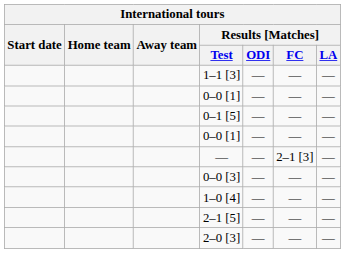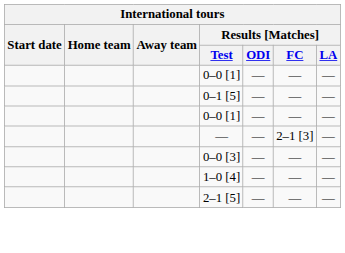- row: 1–1 [3] | — | — | —
- row: 2–0 [3] | — | — | —
